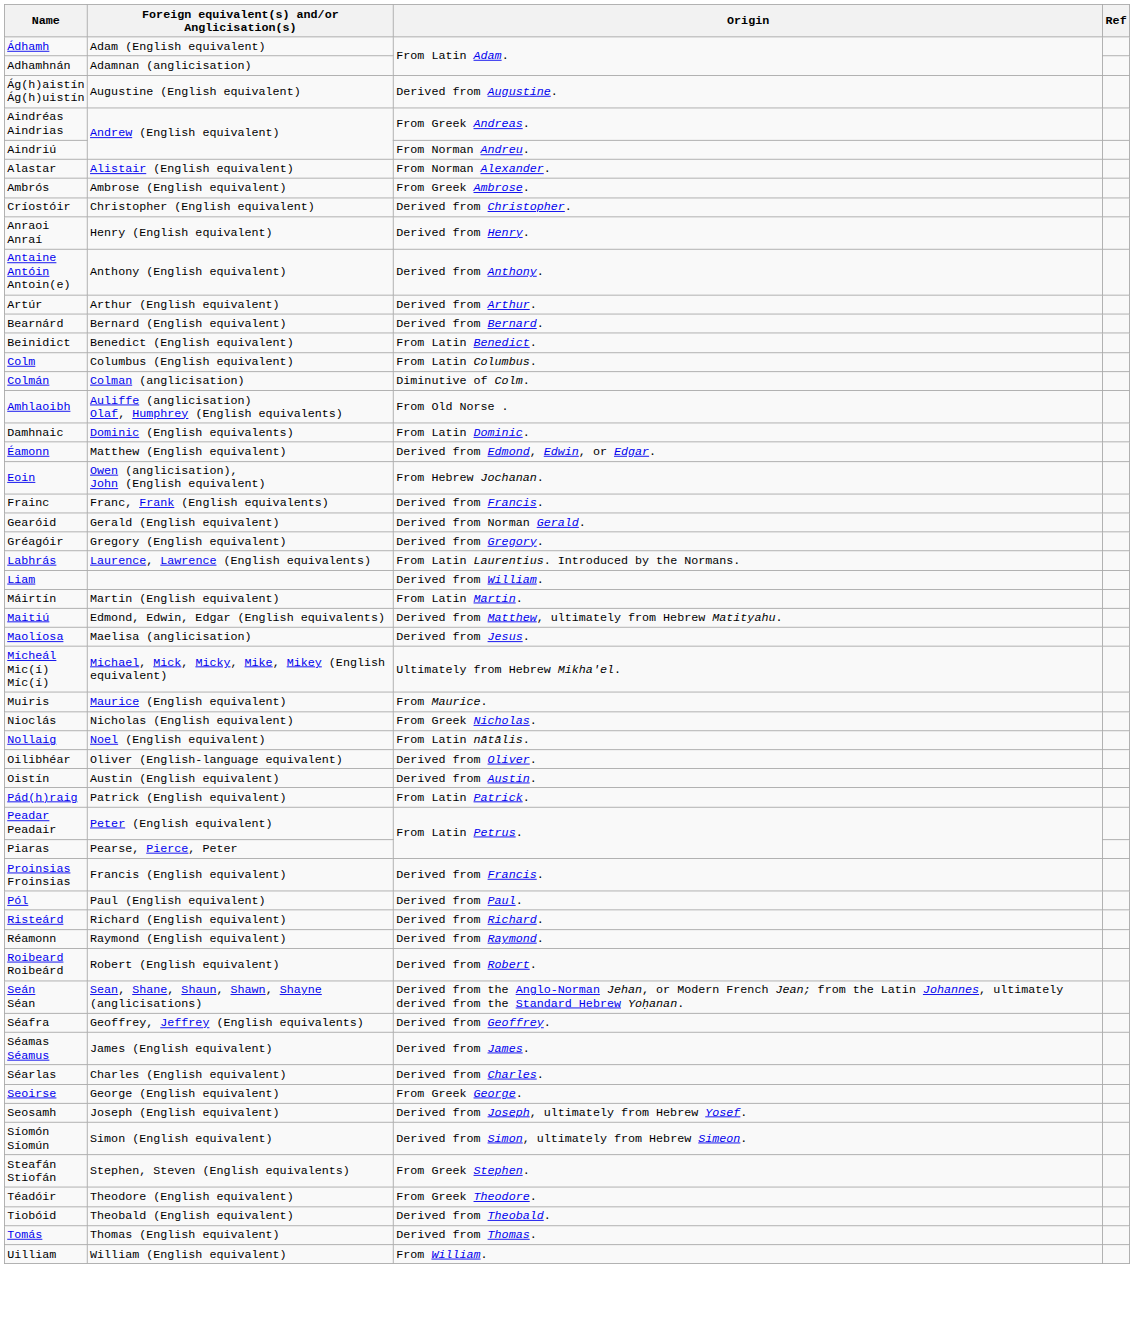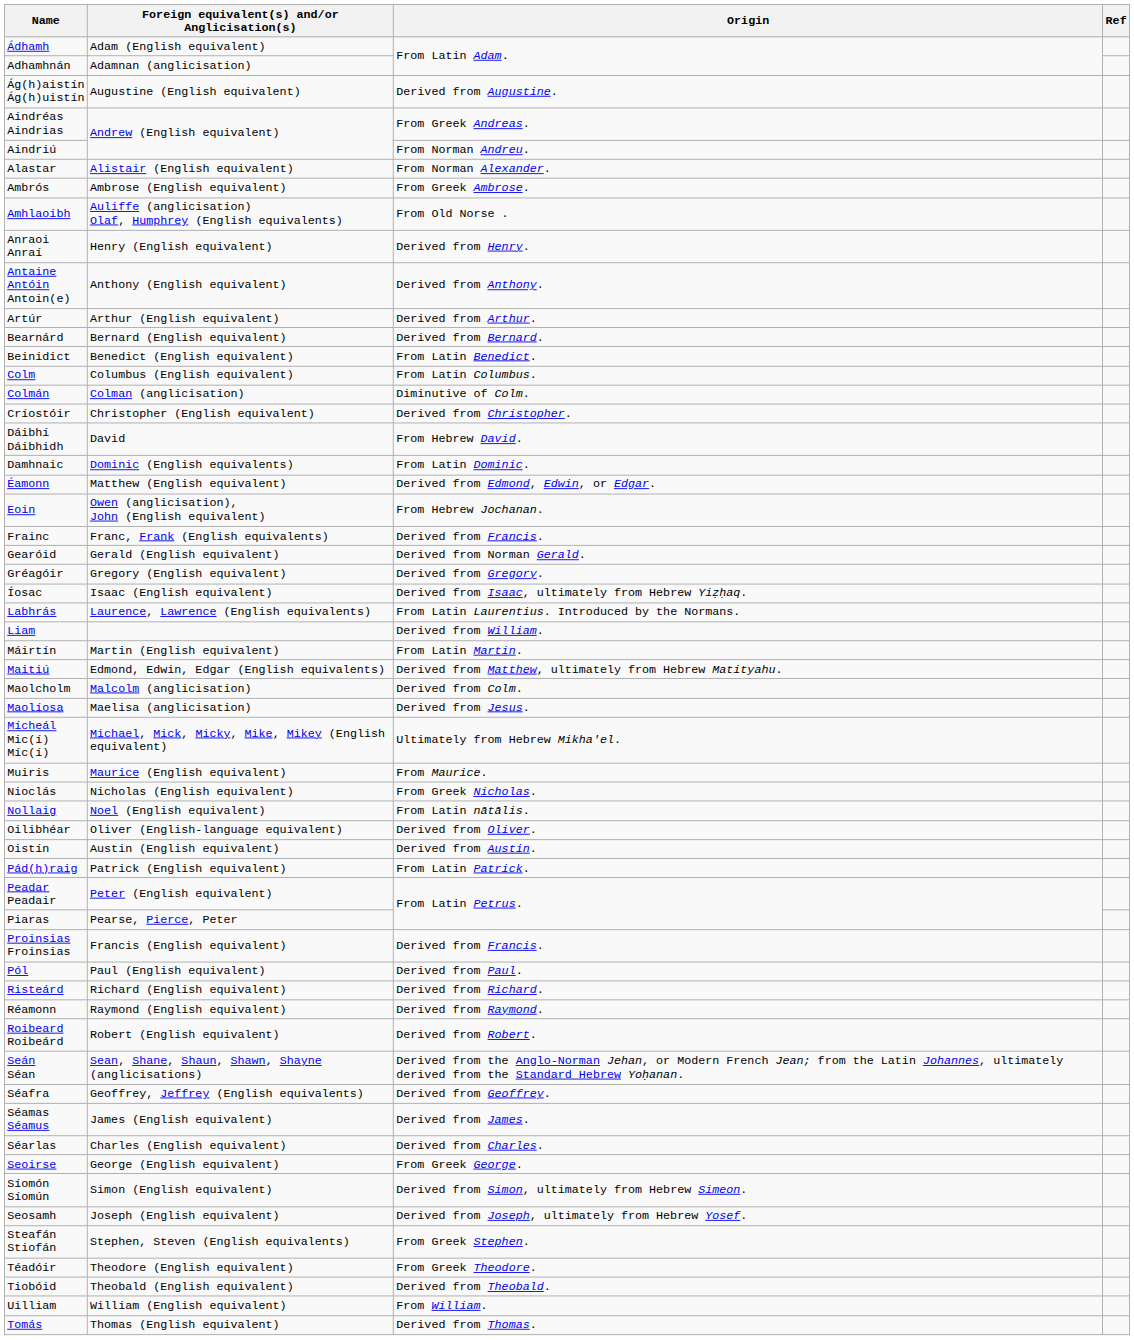rows swapped: Amhlaoibh <-> Críostóir
+ row: Dáibhí Dáibhidh | David | From Hebrew David.
+ row: Íosac | Isaac (English equivalent) | Derived from Isaac, ultimately from Hebrew Yiẓḥaq.
+ row: Maolcholm | Malcolm (anglicisation) | Derived from Colm.
rows swapped: Seosamh <-> Síomón Síomún
rows swapped: Tomás <-> Uilliam
